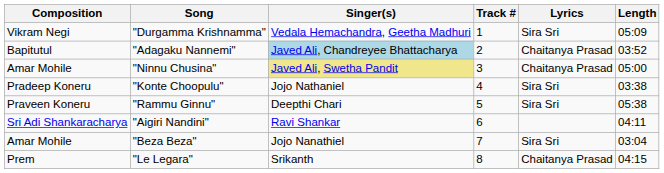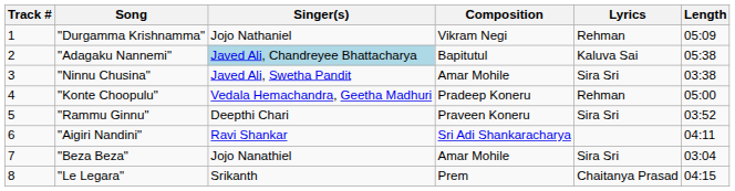columns swapped: Track # <-> Composition
"Durgamma Krishnamma" | Singer(s): Vedala Hemachandra, Geetha Madhuri -> Jojo Nathaniel
"Durgamma Krishnamma" | Lyrics: Sira Sri -> Rehman
"Adagaku Nannemi" | Lyrics: Chaitanya Prasad -> Kaluva Sai
"Adagaku Nannemi" | Length: 03:52 -> 05:38
"Ninnu Chusina" | Singer(s): khaki background -> no background
"Ninnu Chusina" | Lyrics: Chaitanya Prasad -> Sira Sri
"Ninnu Chusina" | Length: 05:00 -> 03:38
"Konte Choopulu" | Singer(s): Jojo Nathaniel -> Vedala Hemachandra, Geetha Madhuri
"Konte Choopulu" | Lyrics: Sira Sri -> Rehman
"Konte Choopulu" | Length: 03:38 -> 05:00
"Rammu Ginnu" | Length: 05:38 -> 03:52
